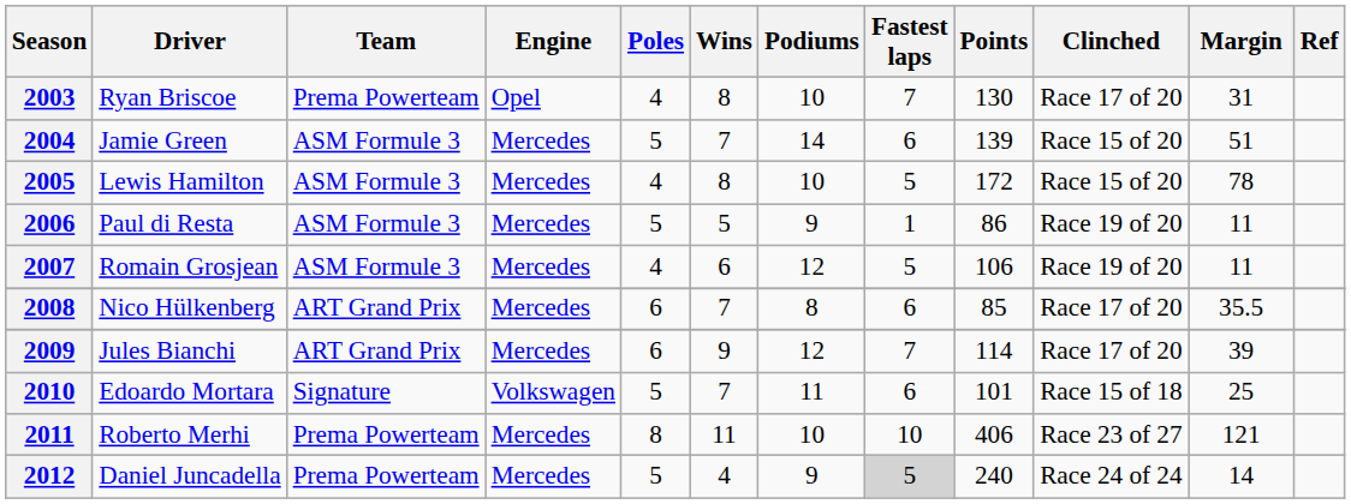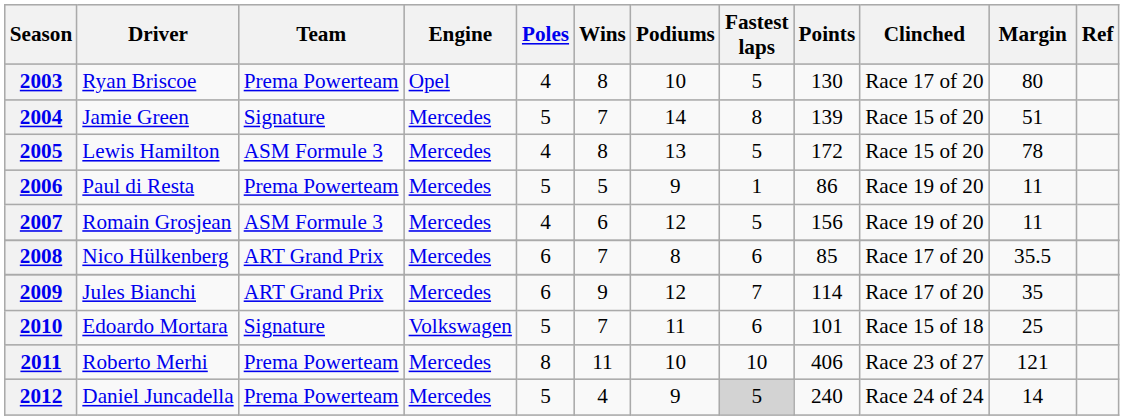2003 | Fastest laps: 7 -> 5
2003 | Margin: 31 -> 80
2004 | Team: ASM Formule 3 -> Signature
2004 | Fastest laps: 6 -> 8
2005 | Podiums: 10 -> 13
2006 | Team: ASM Formule 3 -> Prema Powerteam
2007 | Points: 106 -> 156
2009 | Margin: 39 -> 35
